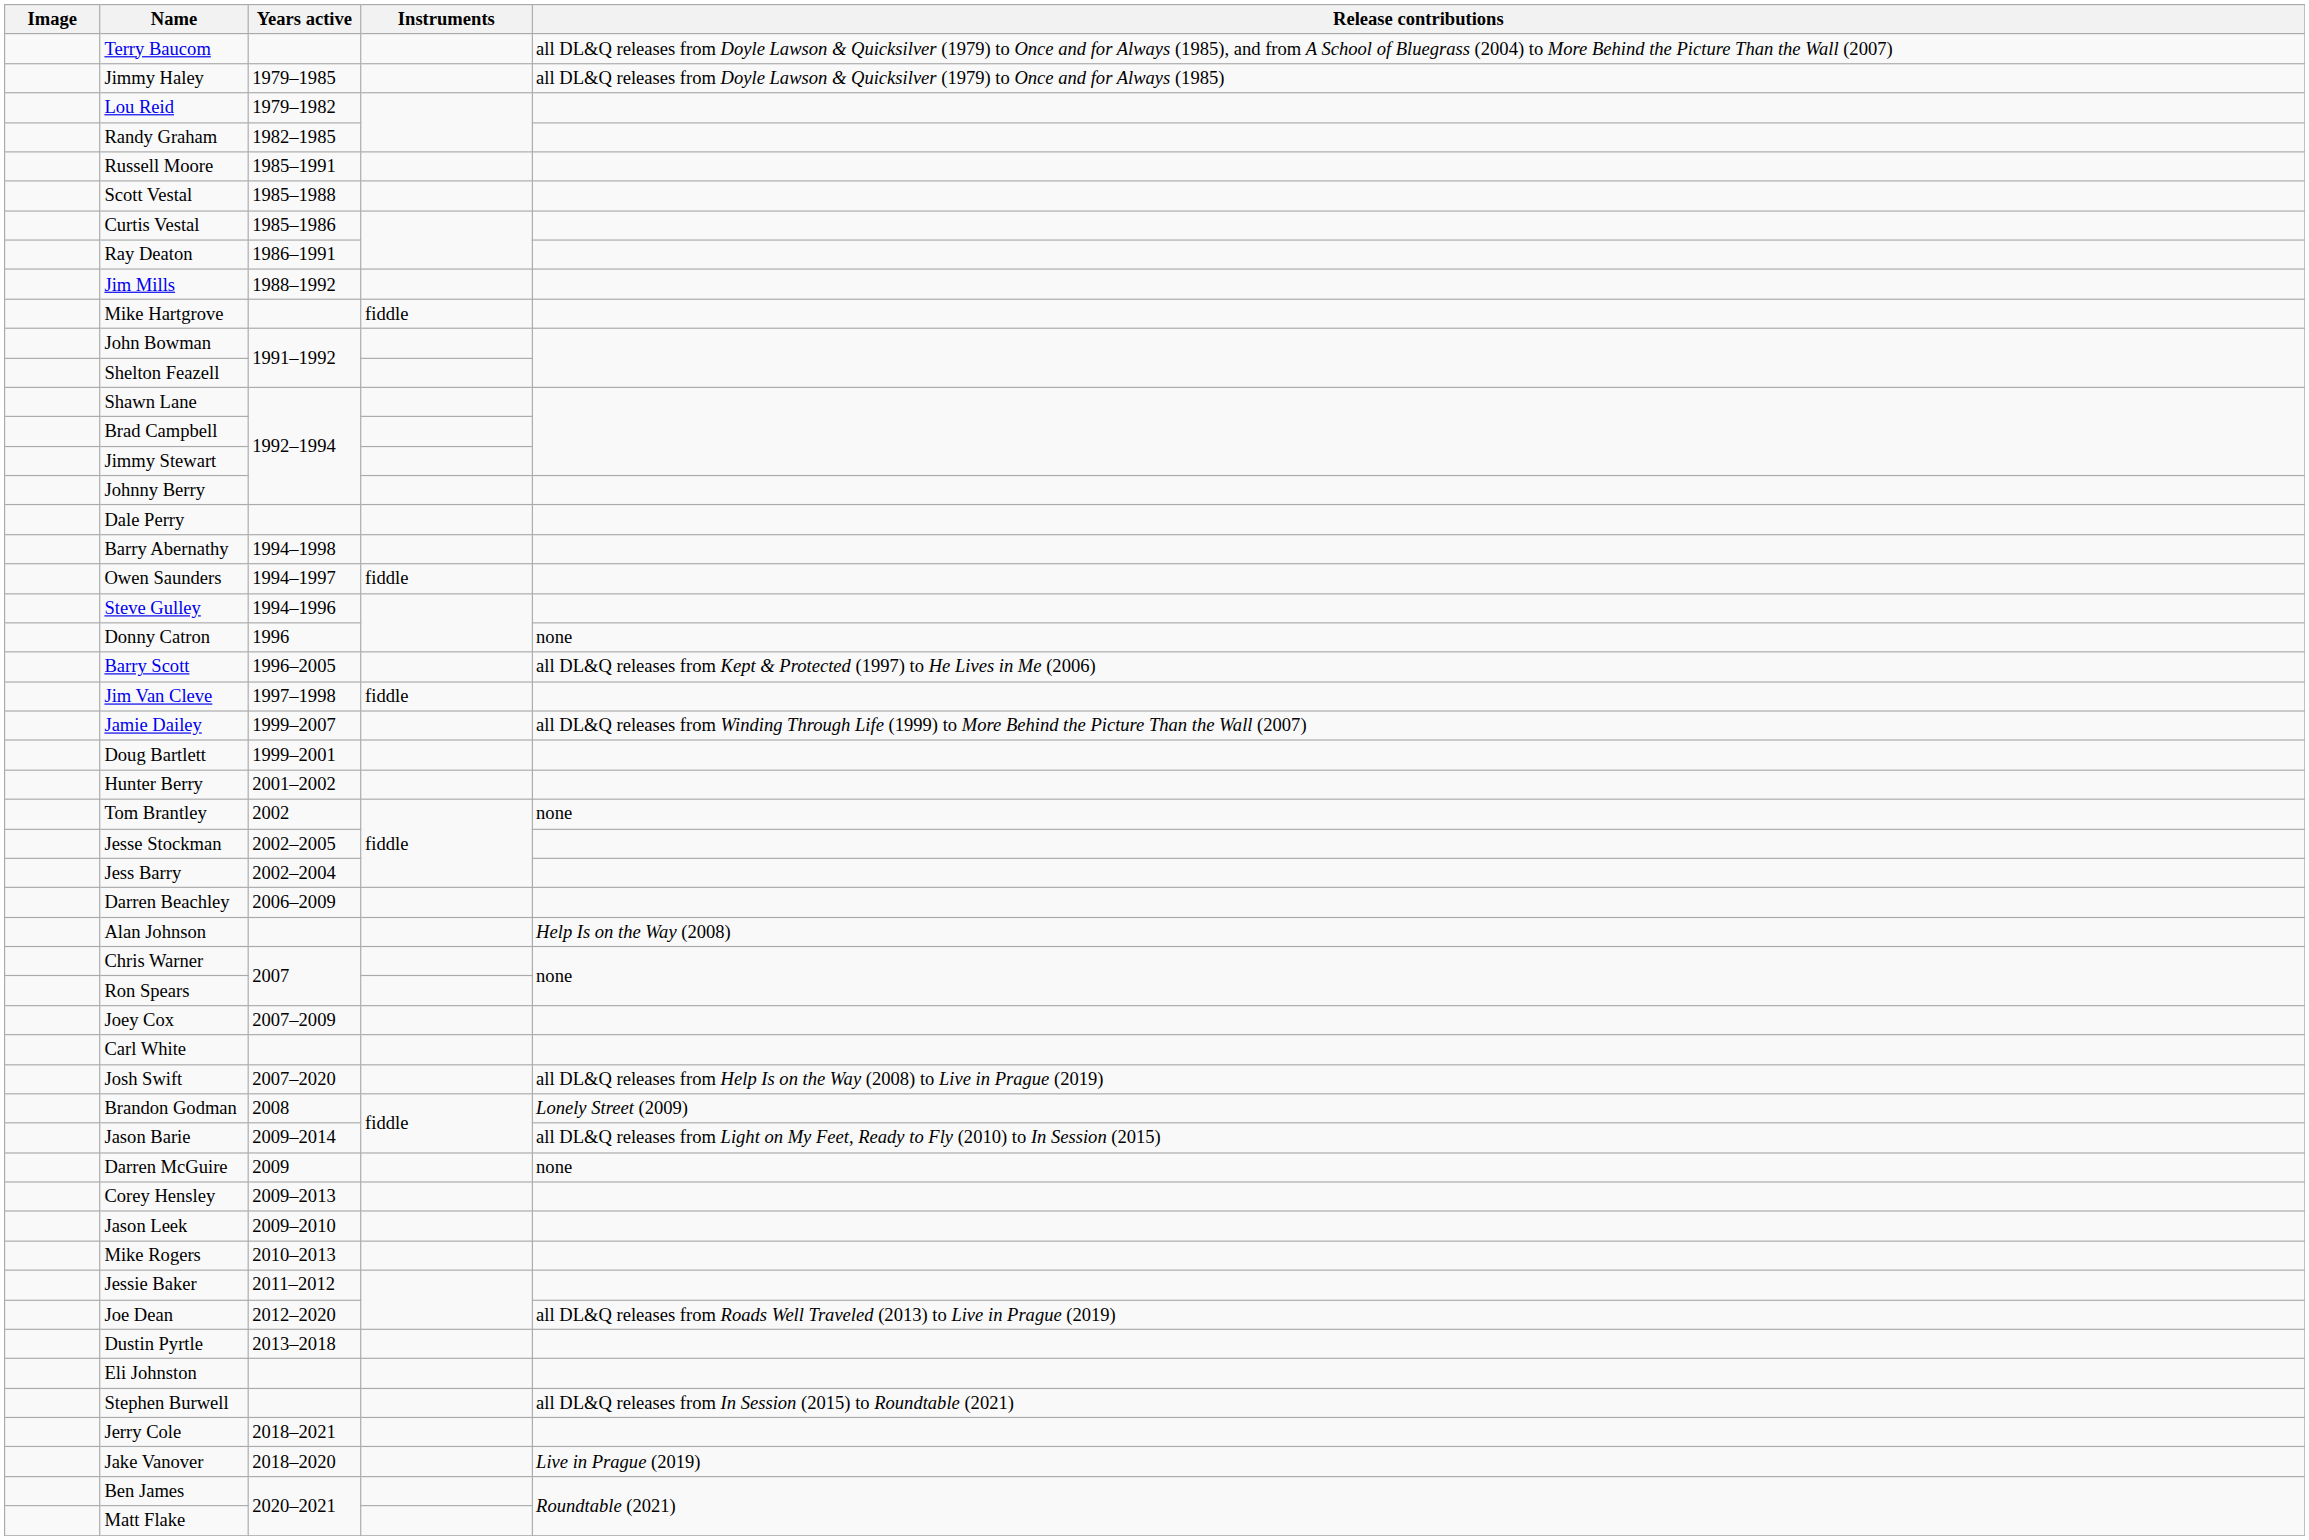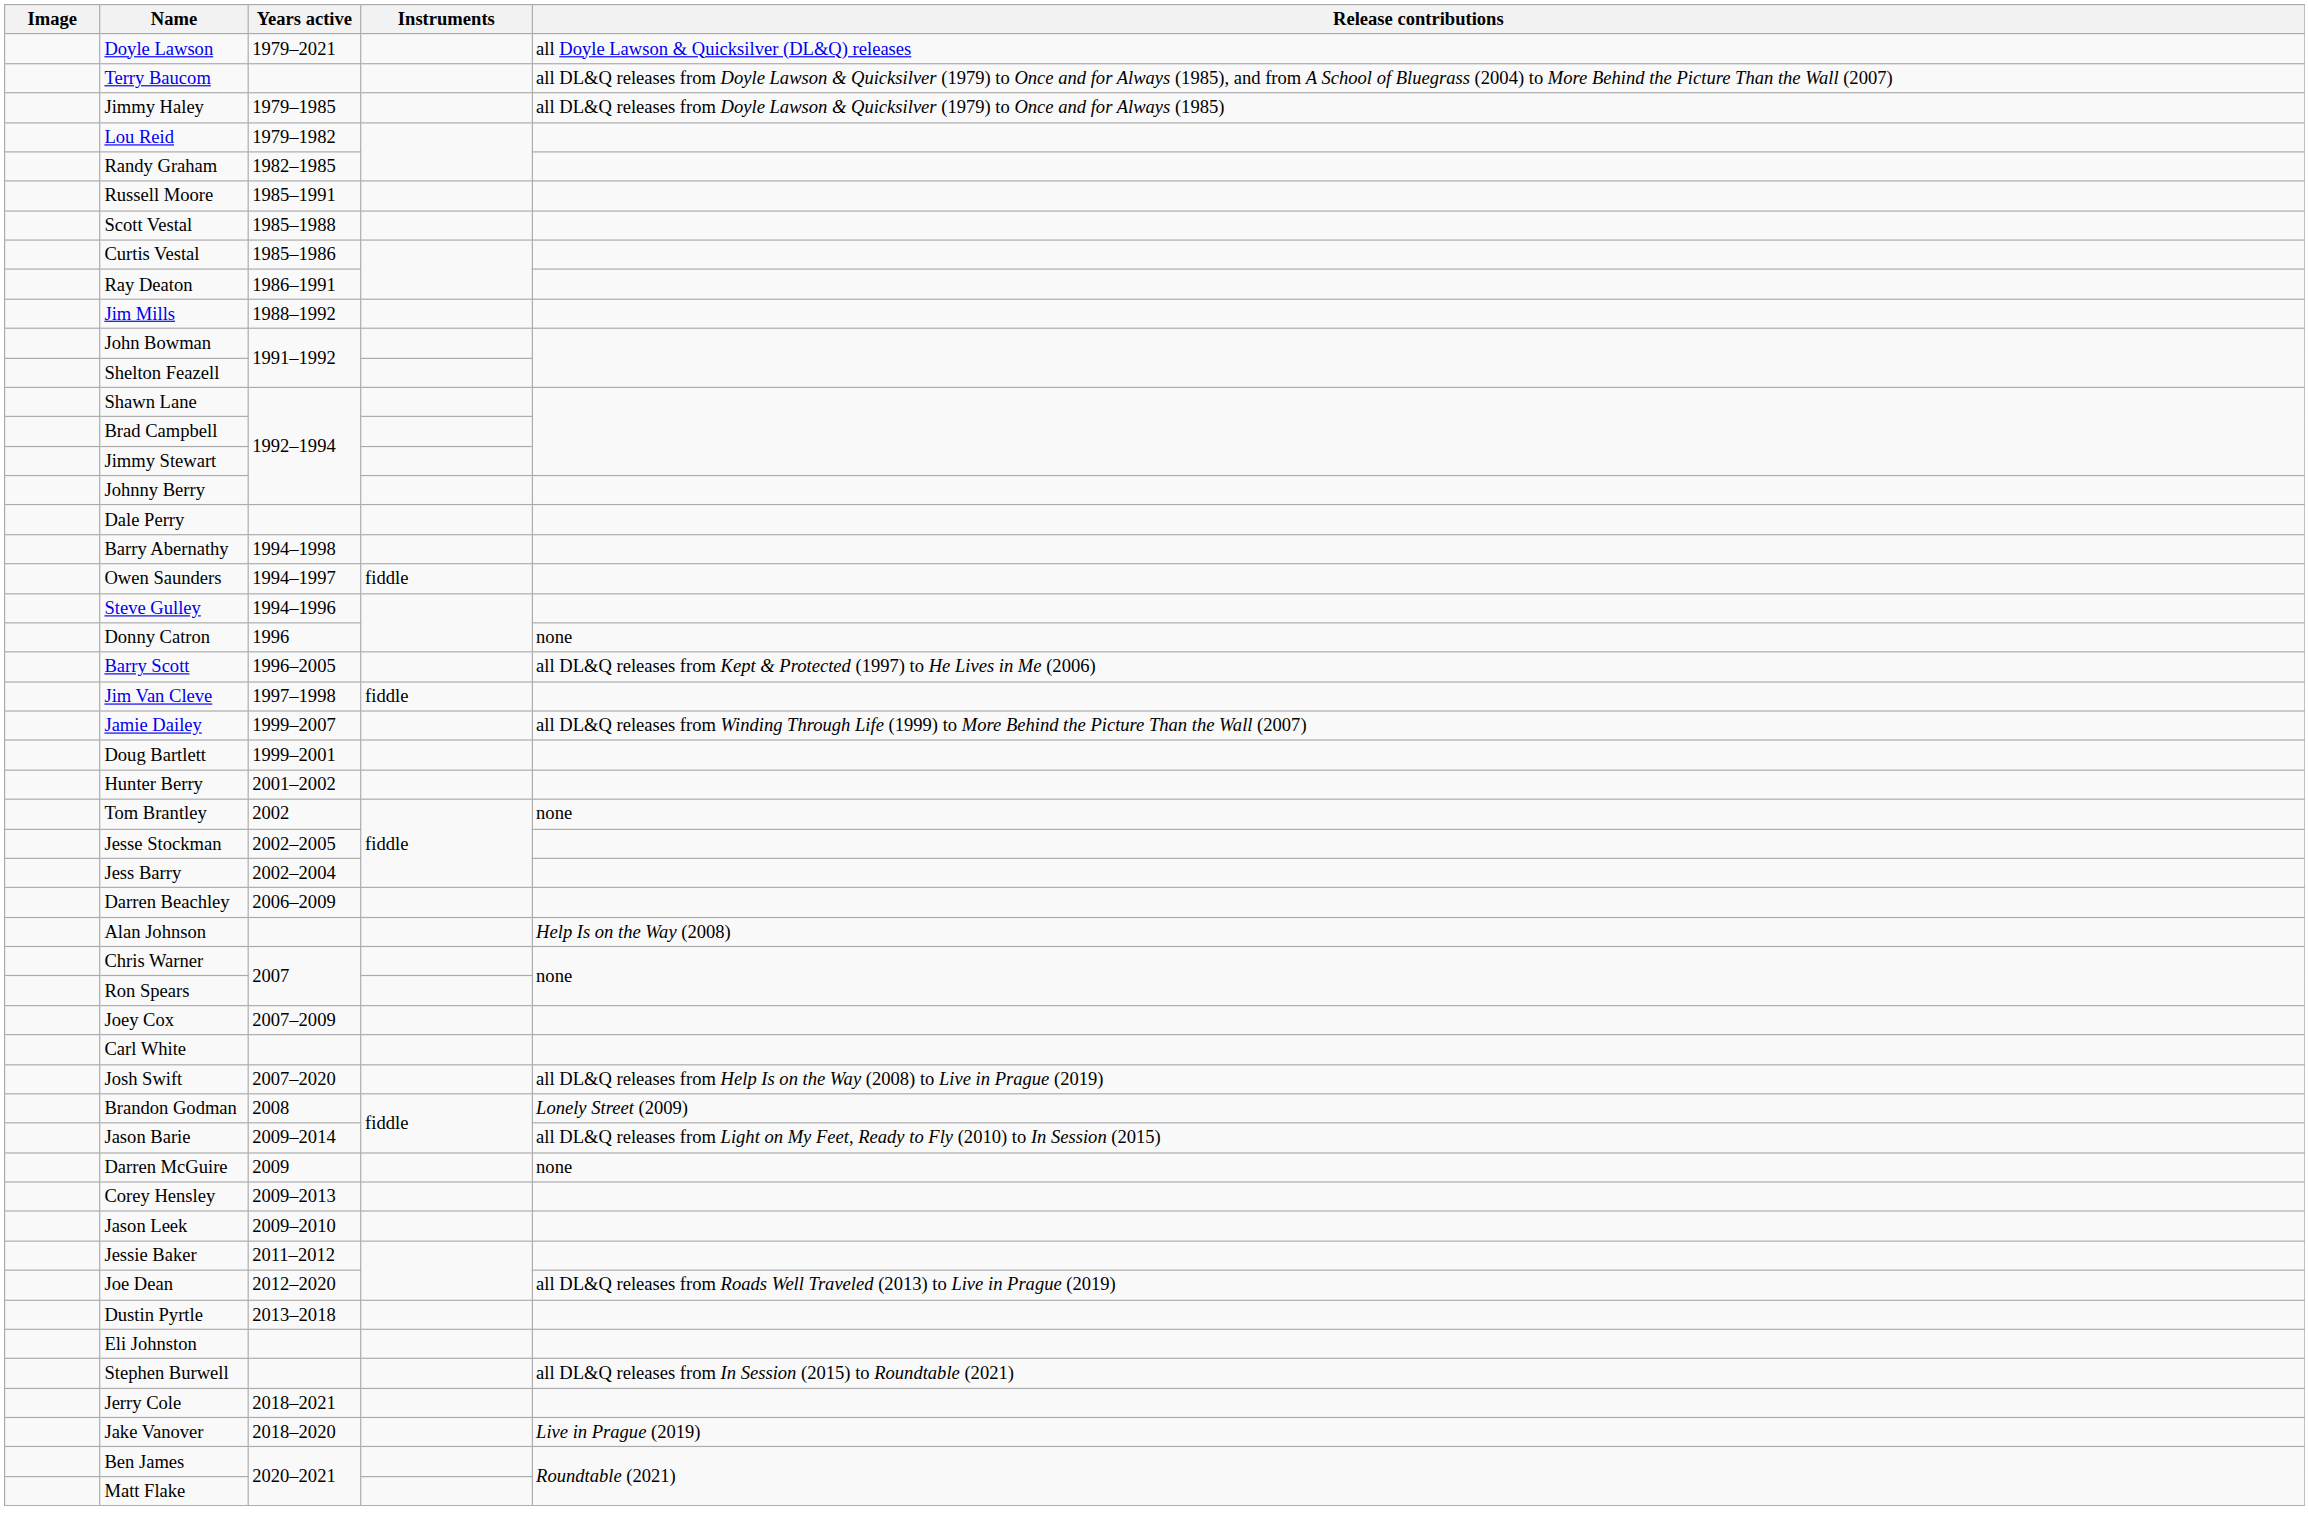+ row: Doyle Lawson | 1979–2021 | all Doyle Lawson & Quicksilver (DL&Q) releases
- row: Mike Hartgrove | fiddle
- row: Mike Rogers | 2010–2013
